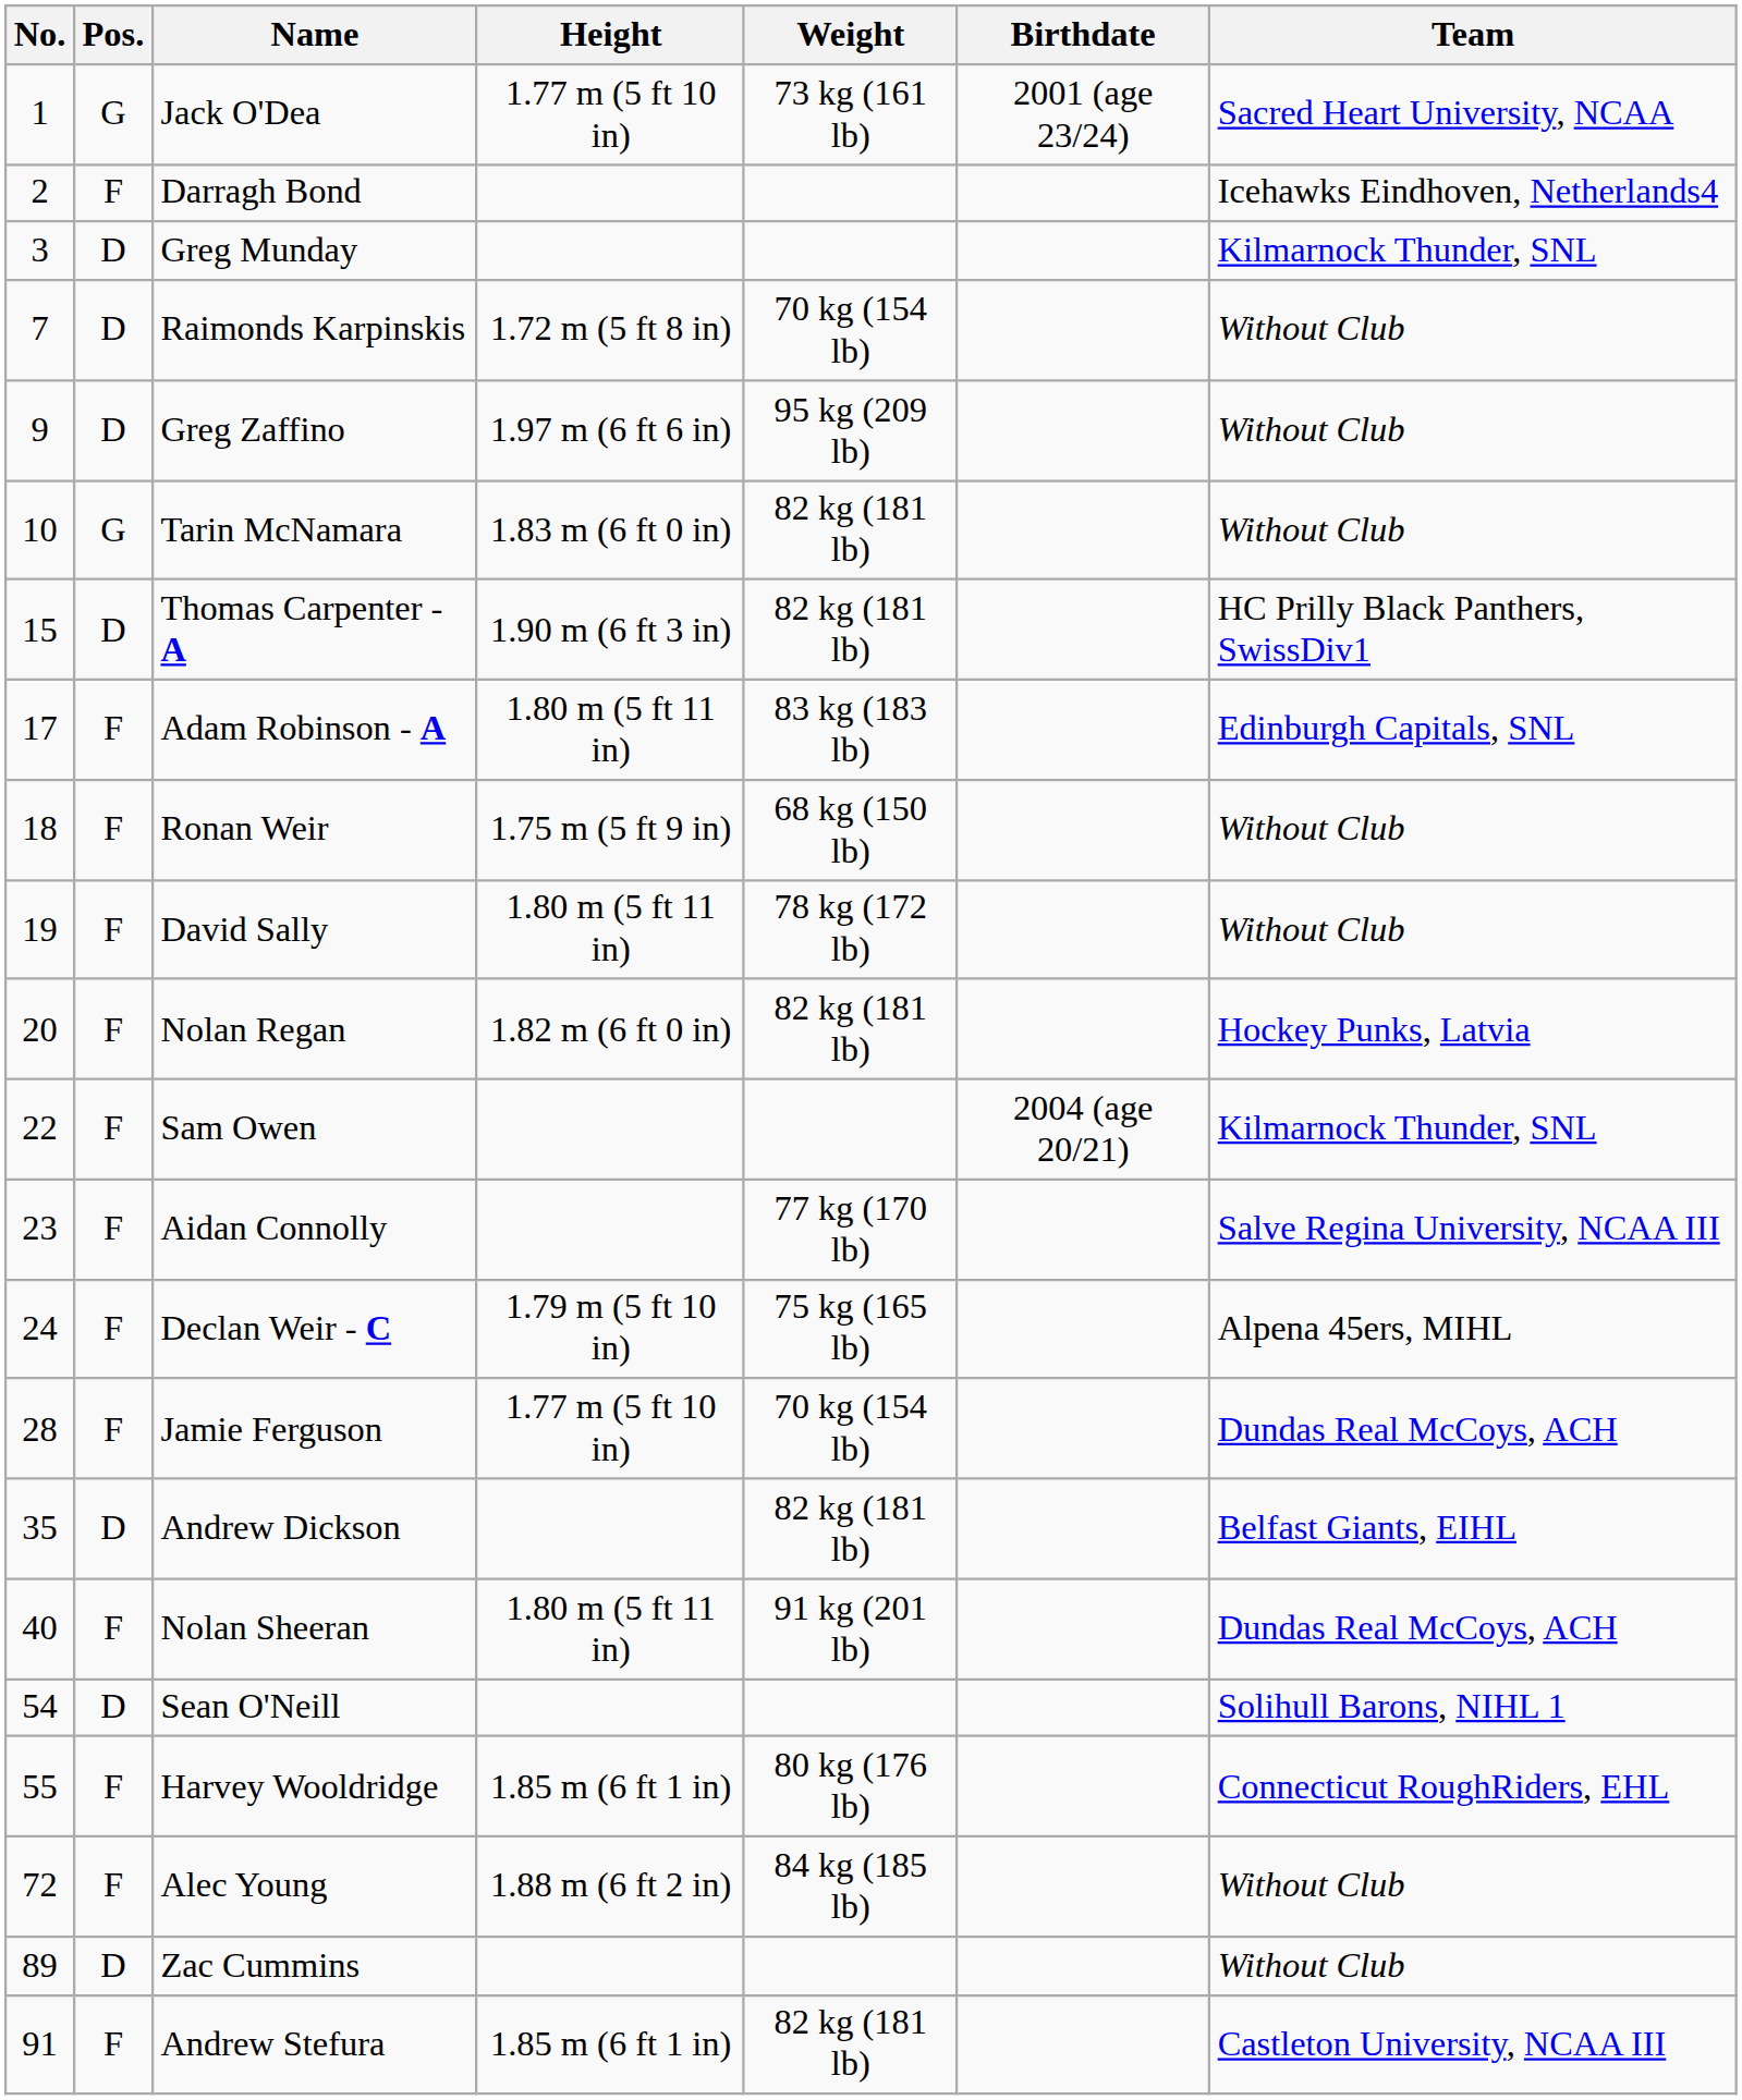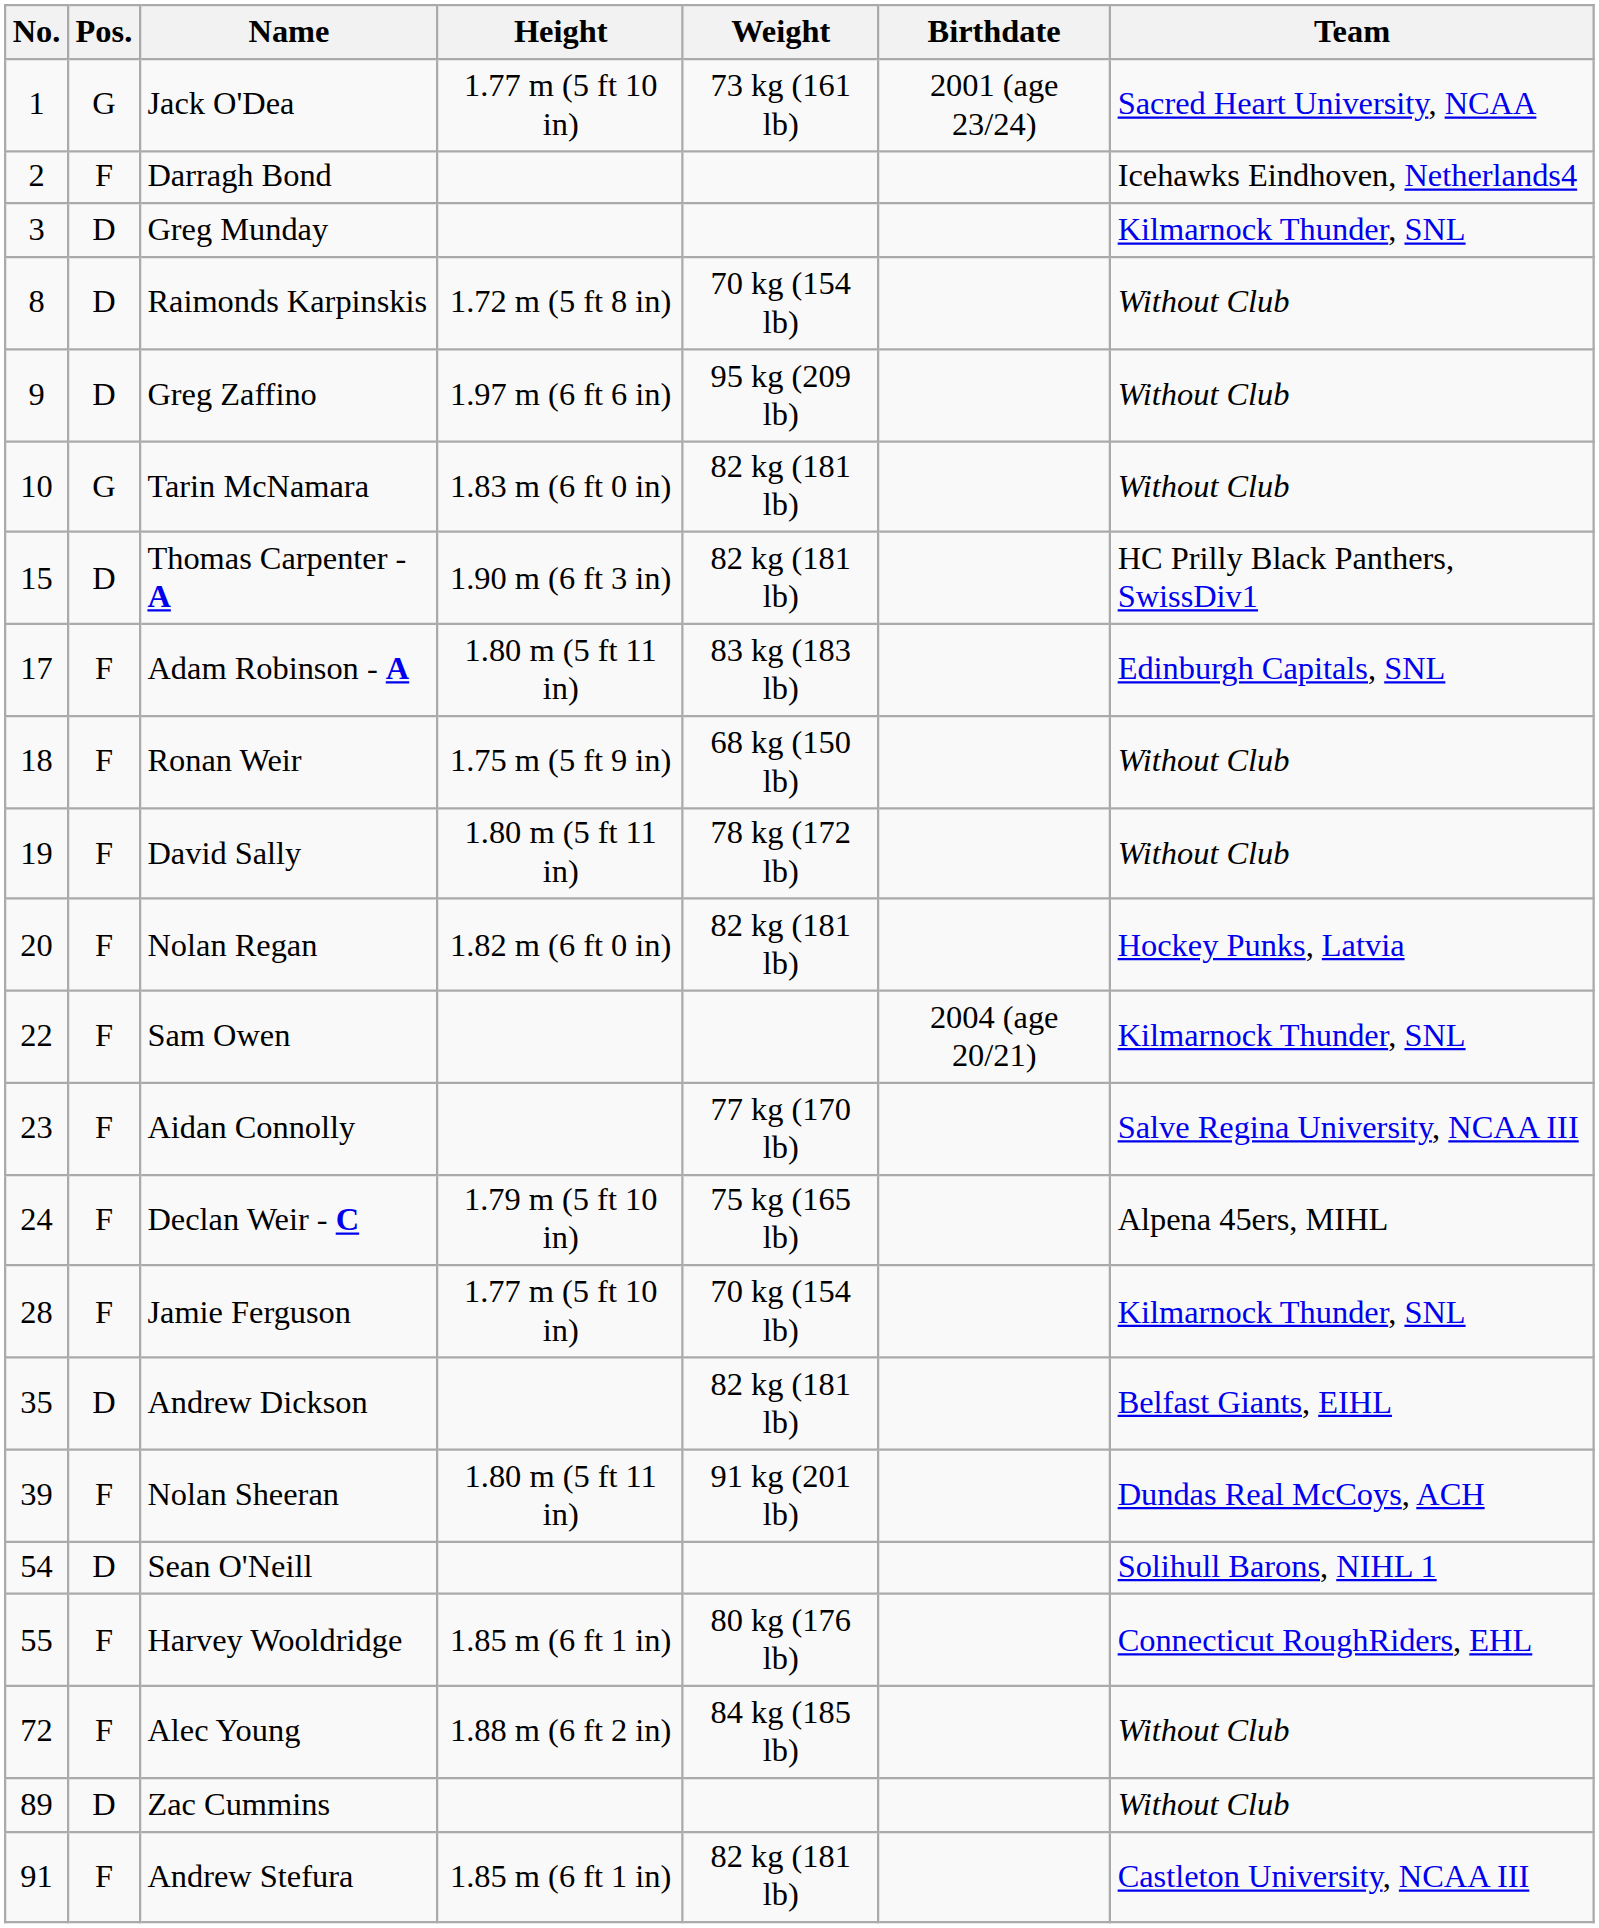Raimonds Karpinskis | No.: 7 -> 8
Jamie Ferguson | Team: Dundas Real McCoys, ACH -> Kilmarnock Thunder, SNL
Nolan Sheeran | No.: 40 -> 39
